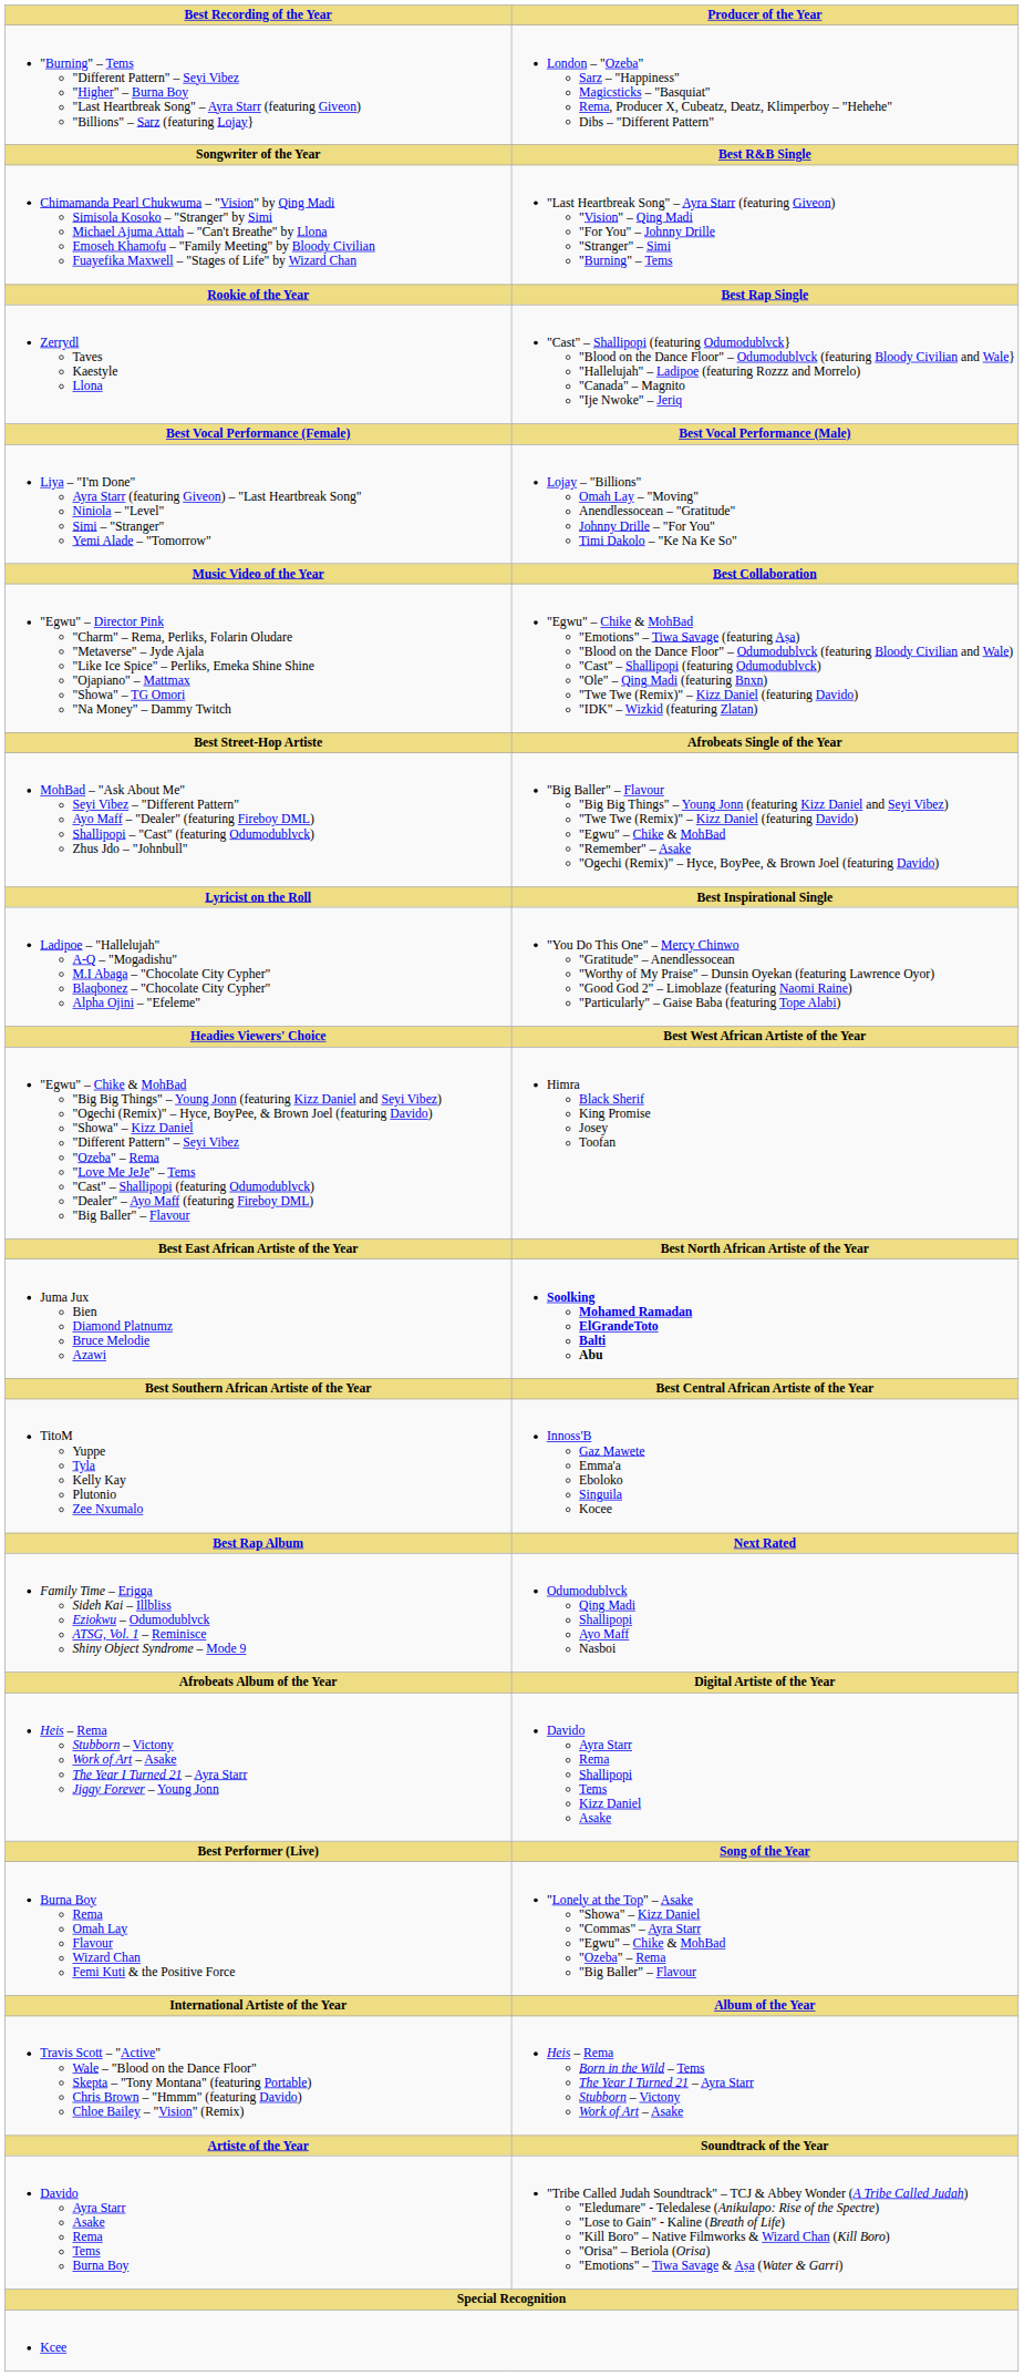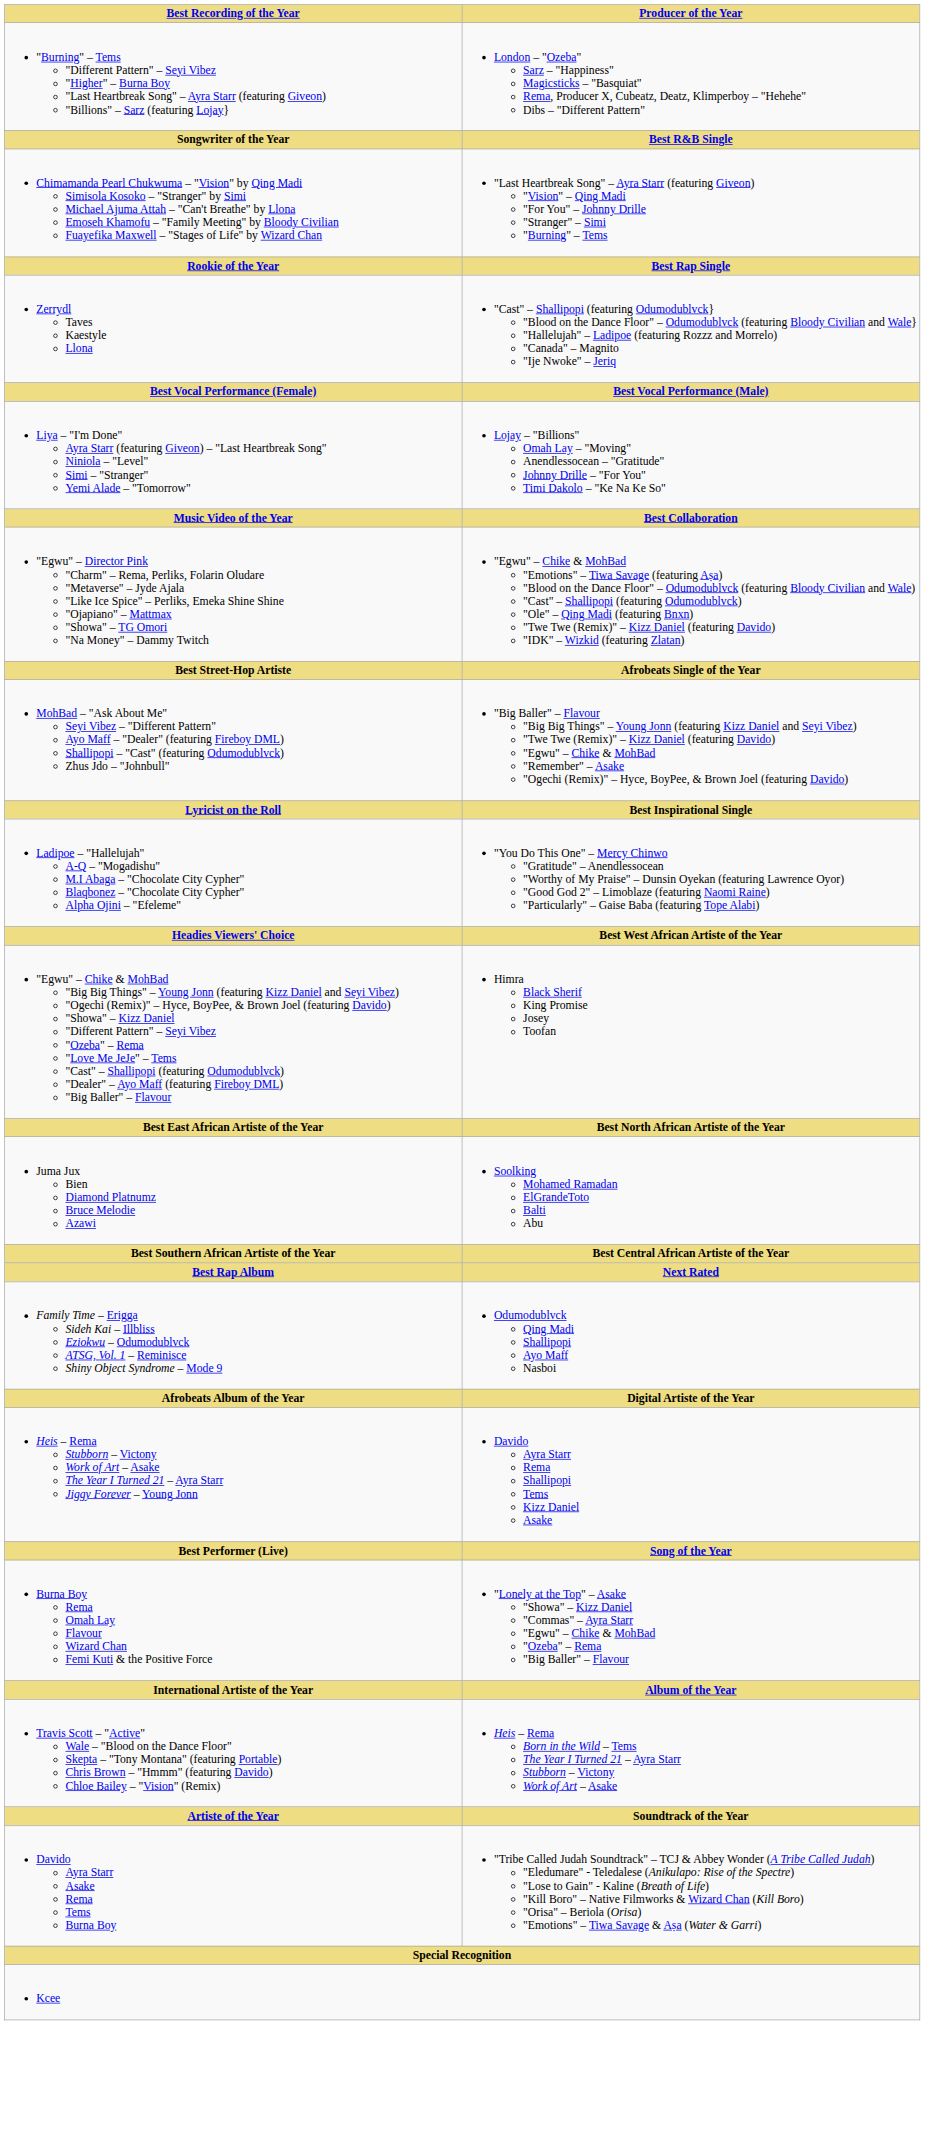Juma Jux Bien Diamond Platnumz Bruce Melodie Azawi | Producer of the Year: bold -> normal
- row: TitoM Yuppe Tyla Kelly Kay Plutonio Zee Nxumalo | Innoss'B Gaz Mawete Emma'a Eboloko Singuila Kocee
